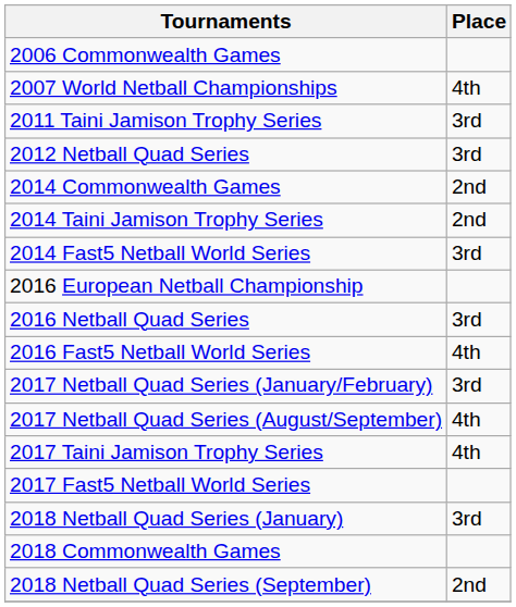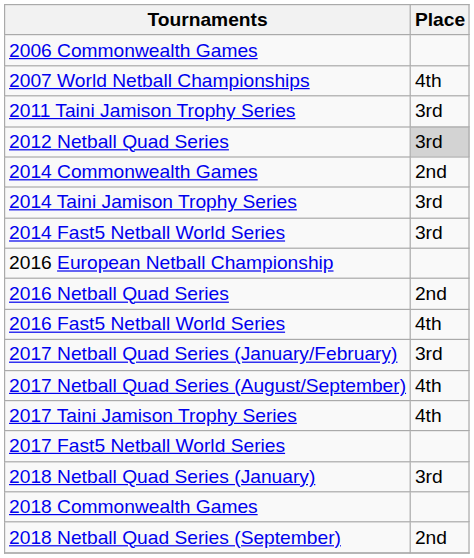2012 Netball Quad Series | Place: no background -> lightgrey background
2014 Taini Jamison Trophy Series | Place: 2nd -> 3rd
2016 Netball Quad Series | Place: 3rd -> 2nd
